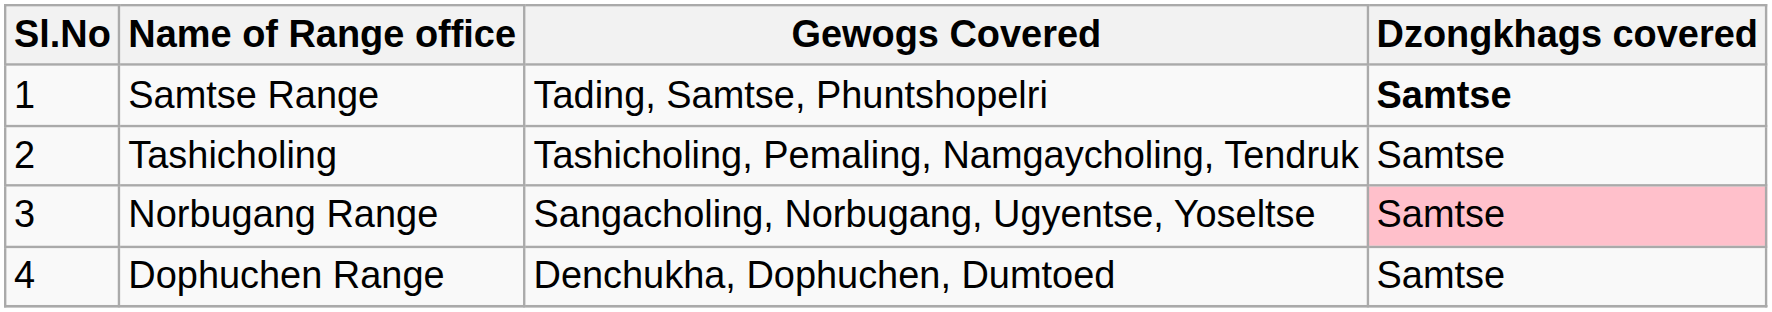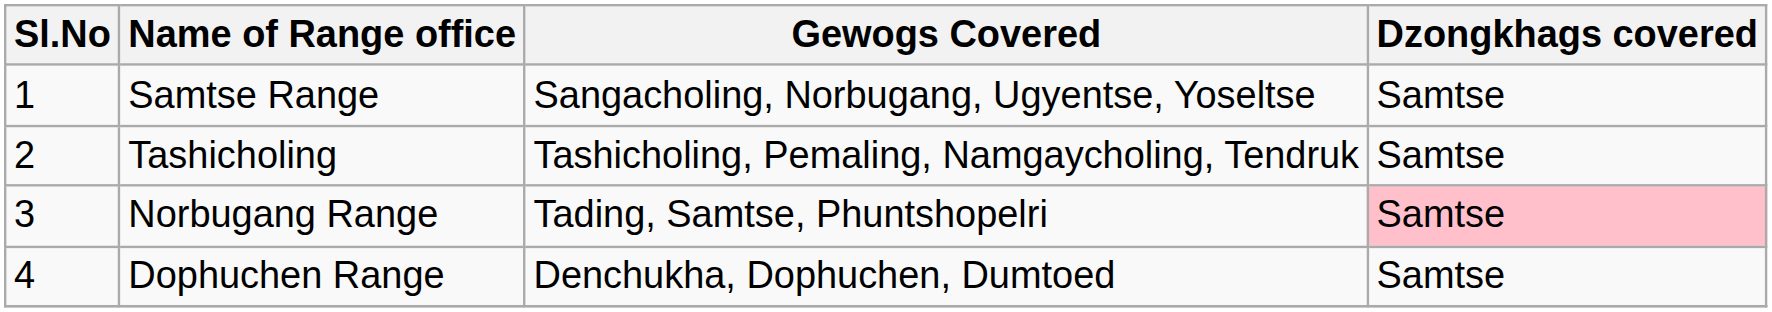Samtse Range | Gewogs Covered: Tading, Samtse, Phuntshopelri -> Sangacholing, Norbugang, Ugyentse, Yoseltse
Samtse Range | Dzongkhags covered: bold -> normal
Norbugang Range | Gewogs Covered: Sangacholing, Norbugang, Ugyentse, Yoseltse -> Tading, Samtse, Phuntshopelri
